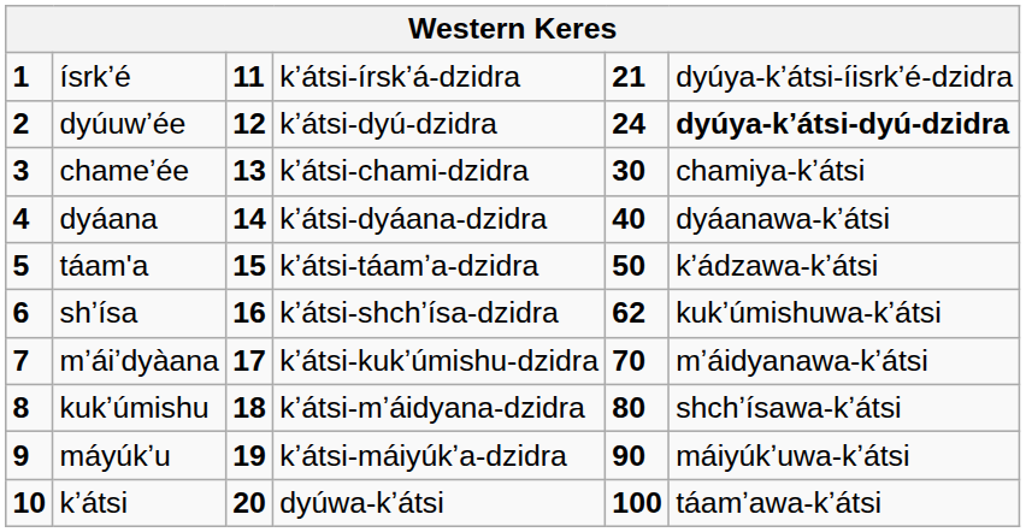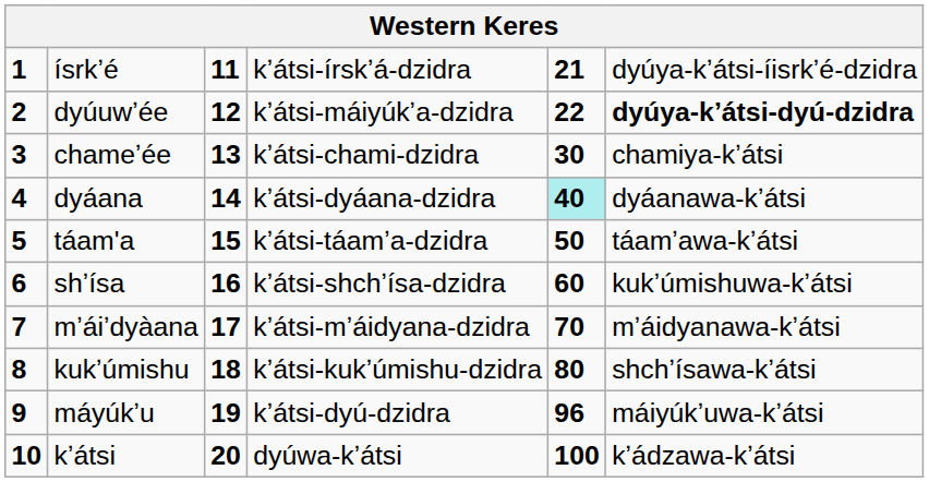dyúuwʼée | column 4: kʼátsi-dyú-dzidra -> kʼátsi-máiyúkʼa-dzidra
dyúuwʼée | column 5: 24 -> 22
dyáana | column 5: no background -> paleturquoise background
táam'a | column 6: kʼádzawa-kʼátsi -> táamʼawa-kʼátsi
shʼísa | column 5: 62 -> 60
mʼáiʼdyàana | column 4: kʼátsi-kukʼúmishu-dzidra -> kʼátsi-mʼáidyana-dzidra
kukʼúmishu | column 4: kʼátsi-mʼáidyana-dzidra -> kʼátsi-kukʼúmishu-dzidra
máyúkʼu | column 4: kʼátsi-máiyúkʼa-dzidra -> kʼátsi-dyú-dzidra
máyúkʼu | column 5: 90 -> 96
kʼátsi | column 6: táamʼawa-kʼátsi -> kʼádzawa-kʼátsi
